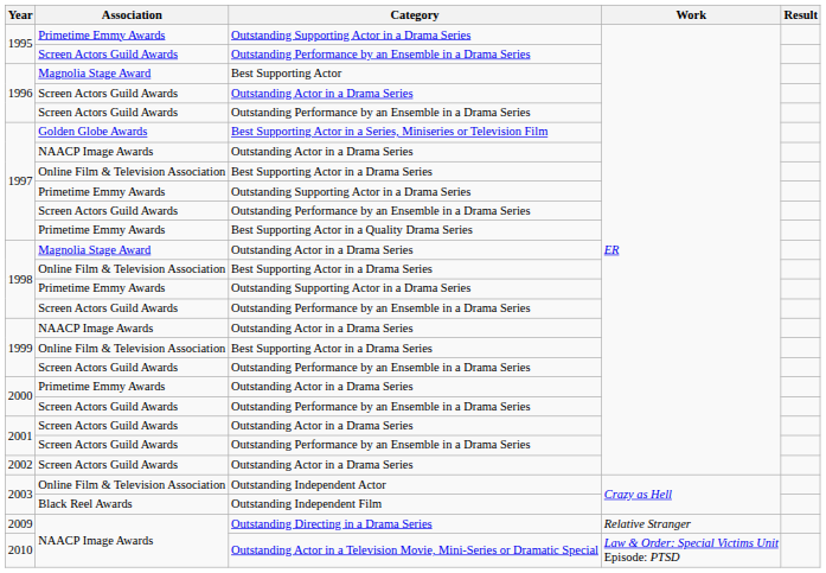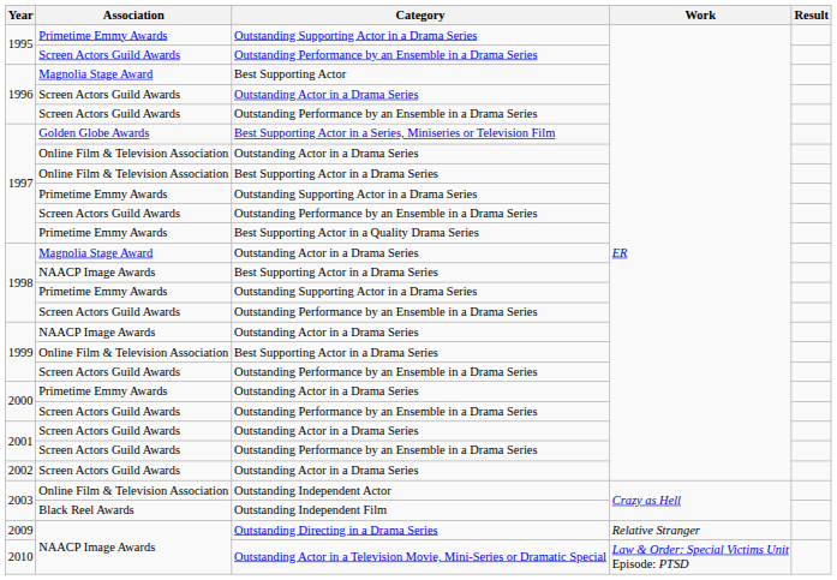1997 / Outstanding Actor in a Drama Series | Association: NAACP Image Awards -> Online Film & Television Association
1998 / Best Supporting Actor in a Drama Series | Association: Online Film & Television Association -> NAACP Image Awards
